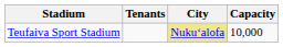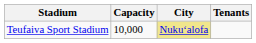columns swapped: Capacity <-> Tenants
